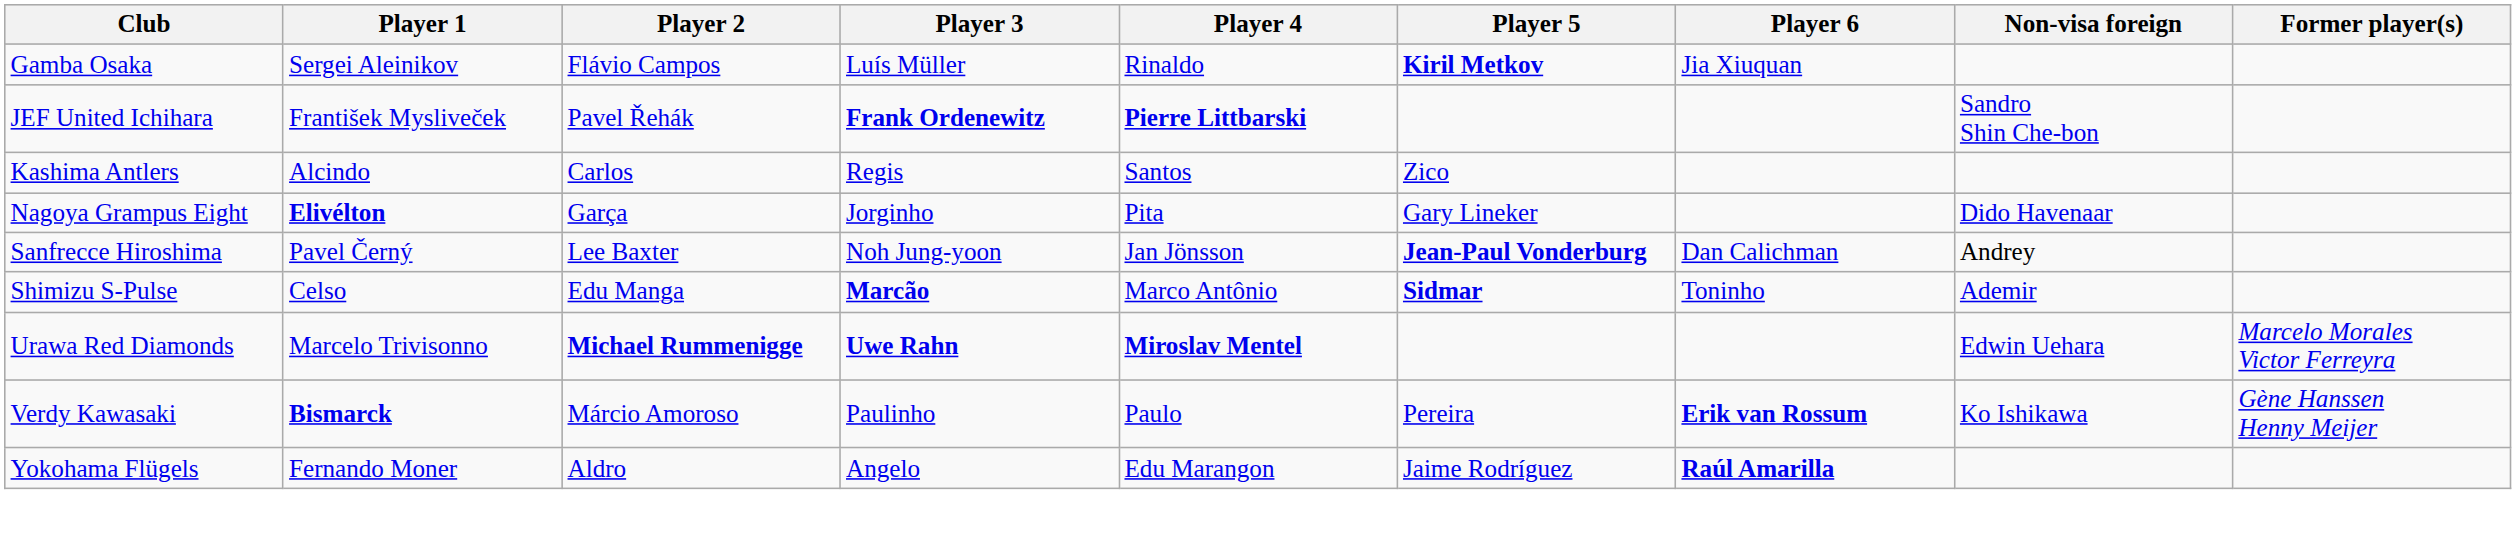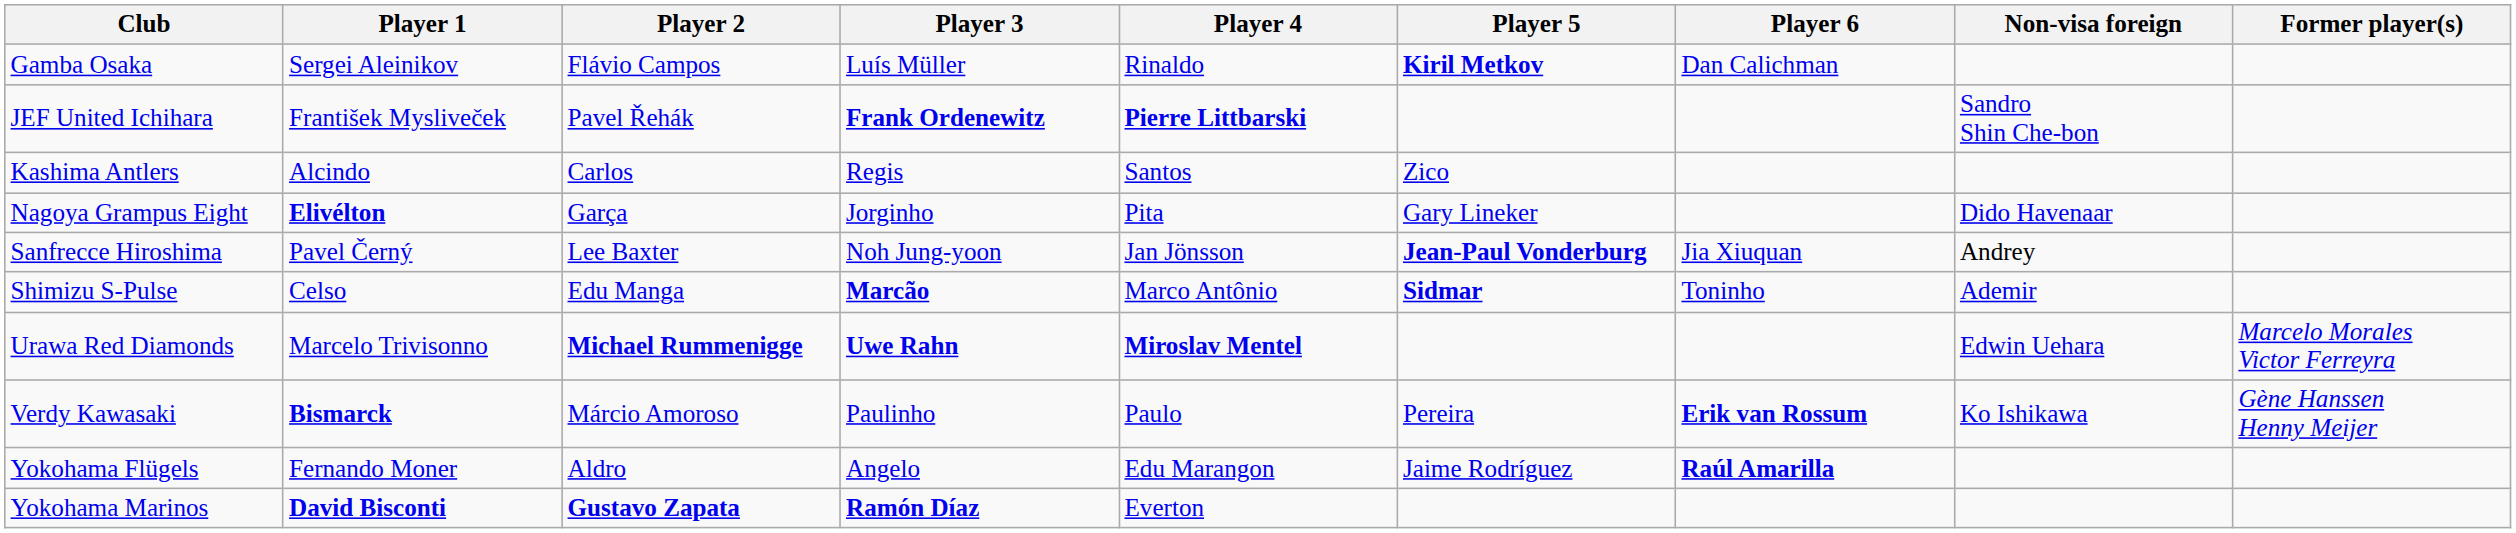Gamba Osaka | Player 6: Jia Xiuquan -> Dan Calichman
Sanfrecce Hiroshima | Player 6: Dan Calichman -> Jia Xiuquan
+ row: Yokohama Marinos | David Bisconti | Gustavo Zapata | Ramón Díaz | Everton
